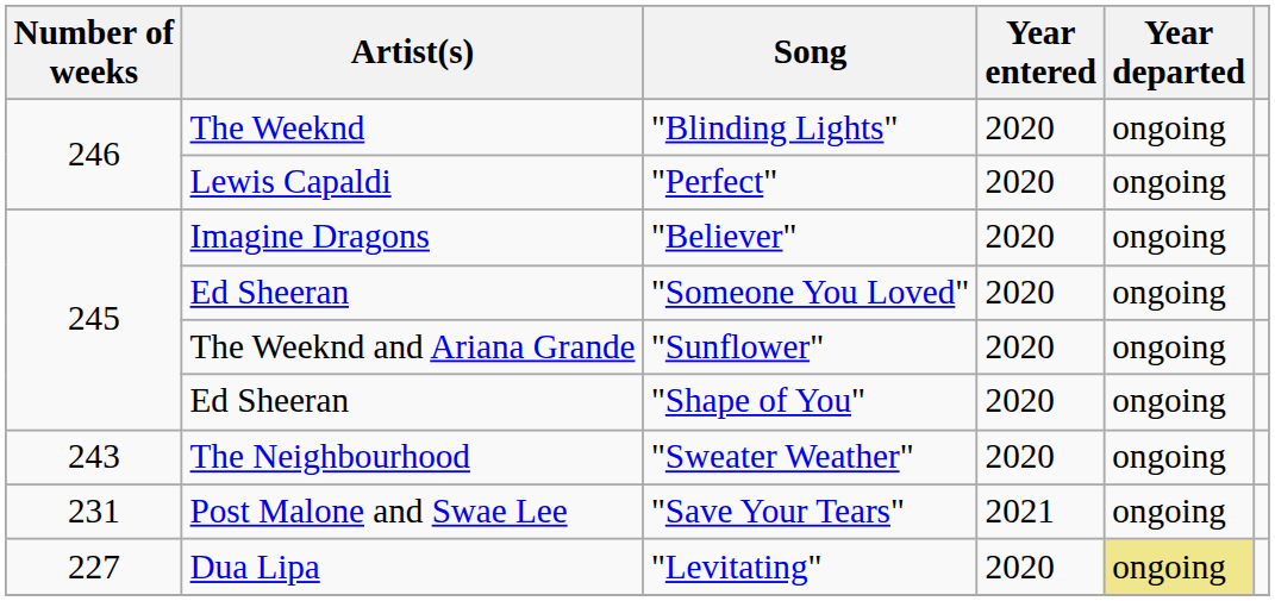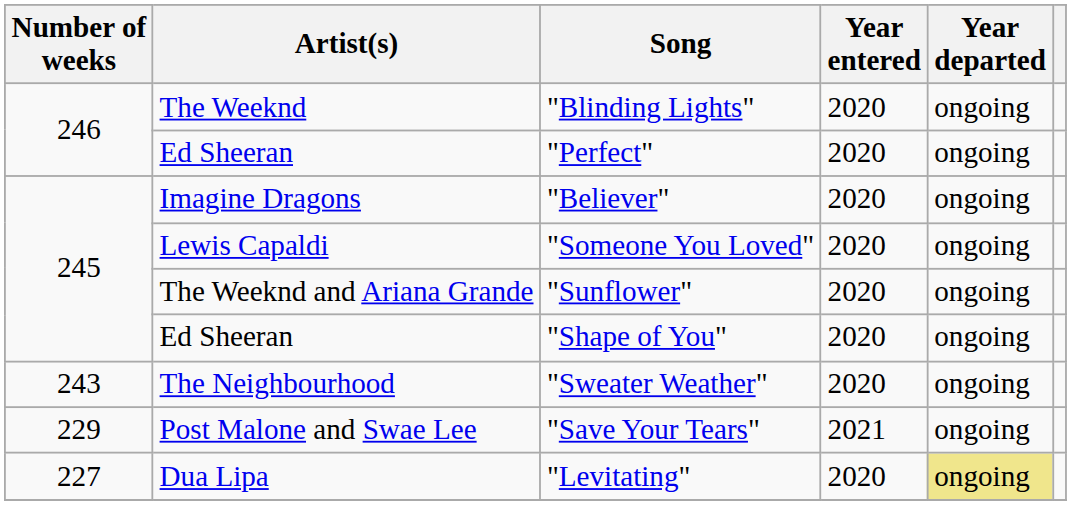"Perfect" | Artist(s): Lewis Capaldi -> Ed Sheeran
"Someone You Loved" | Artist(s): Ed Sheeran -> Lewis Capaldi
"Save Your Tears" | Number of weeks: 231 -> 229
